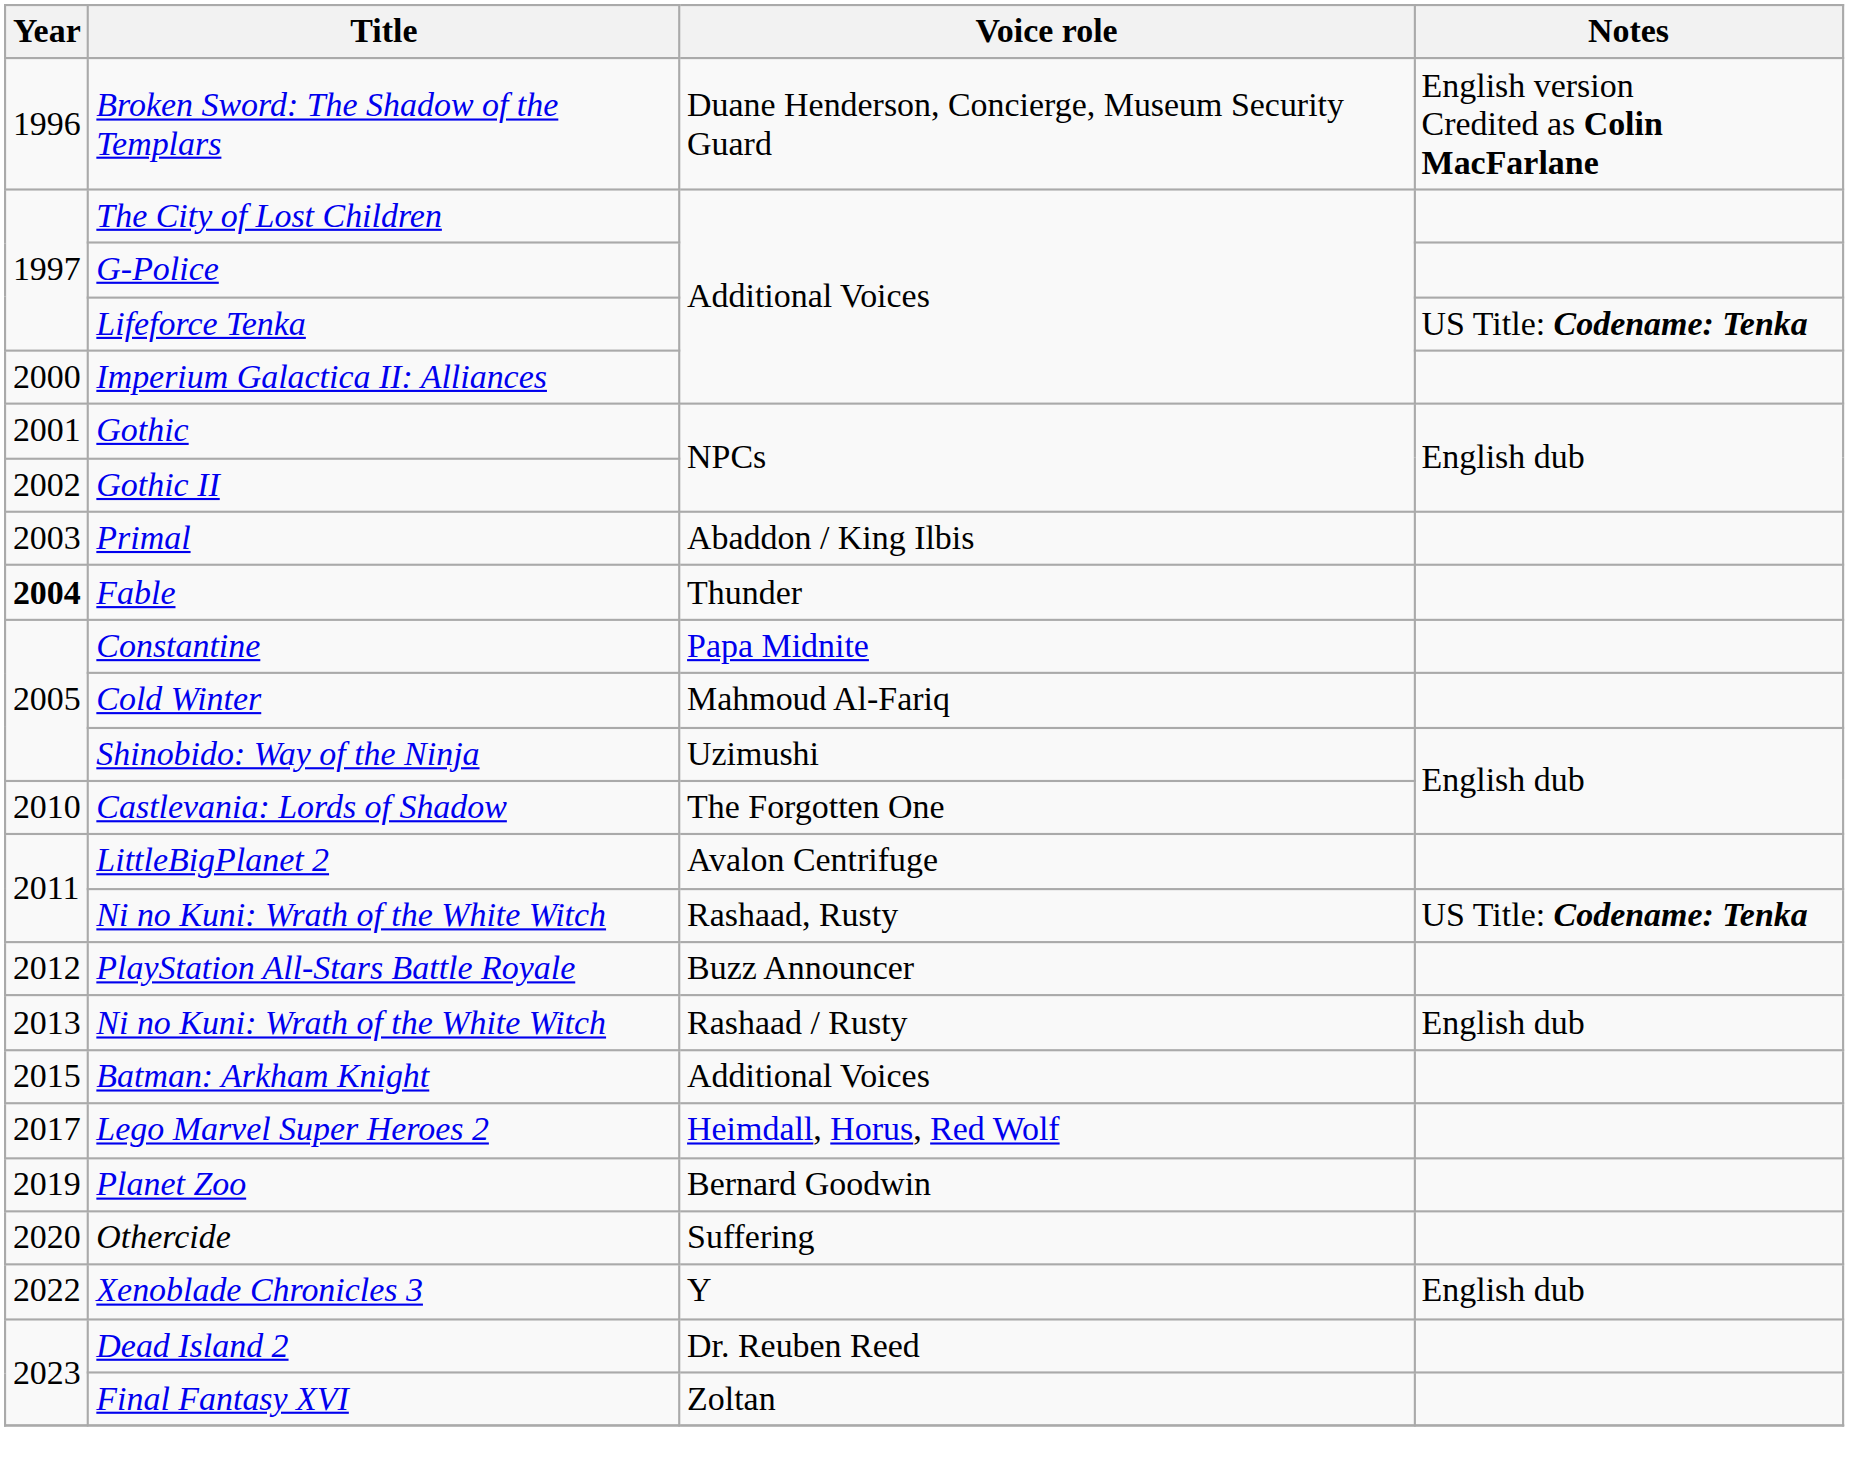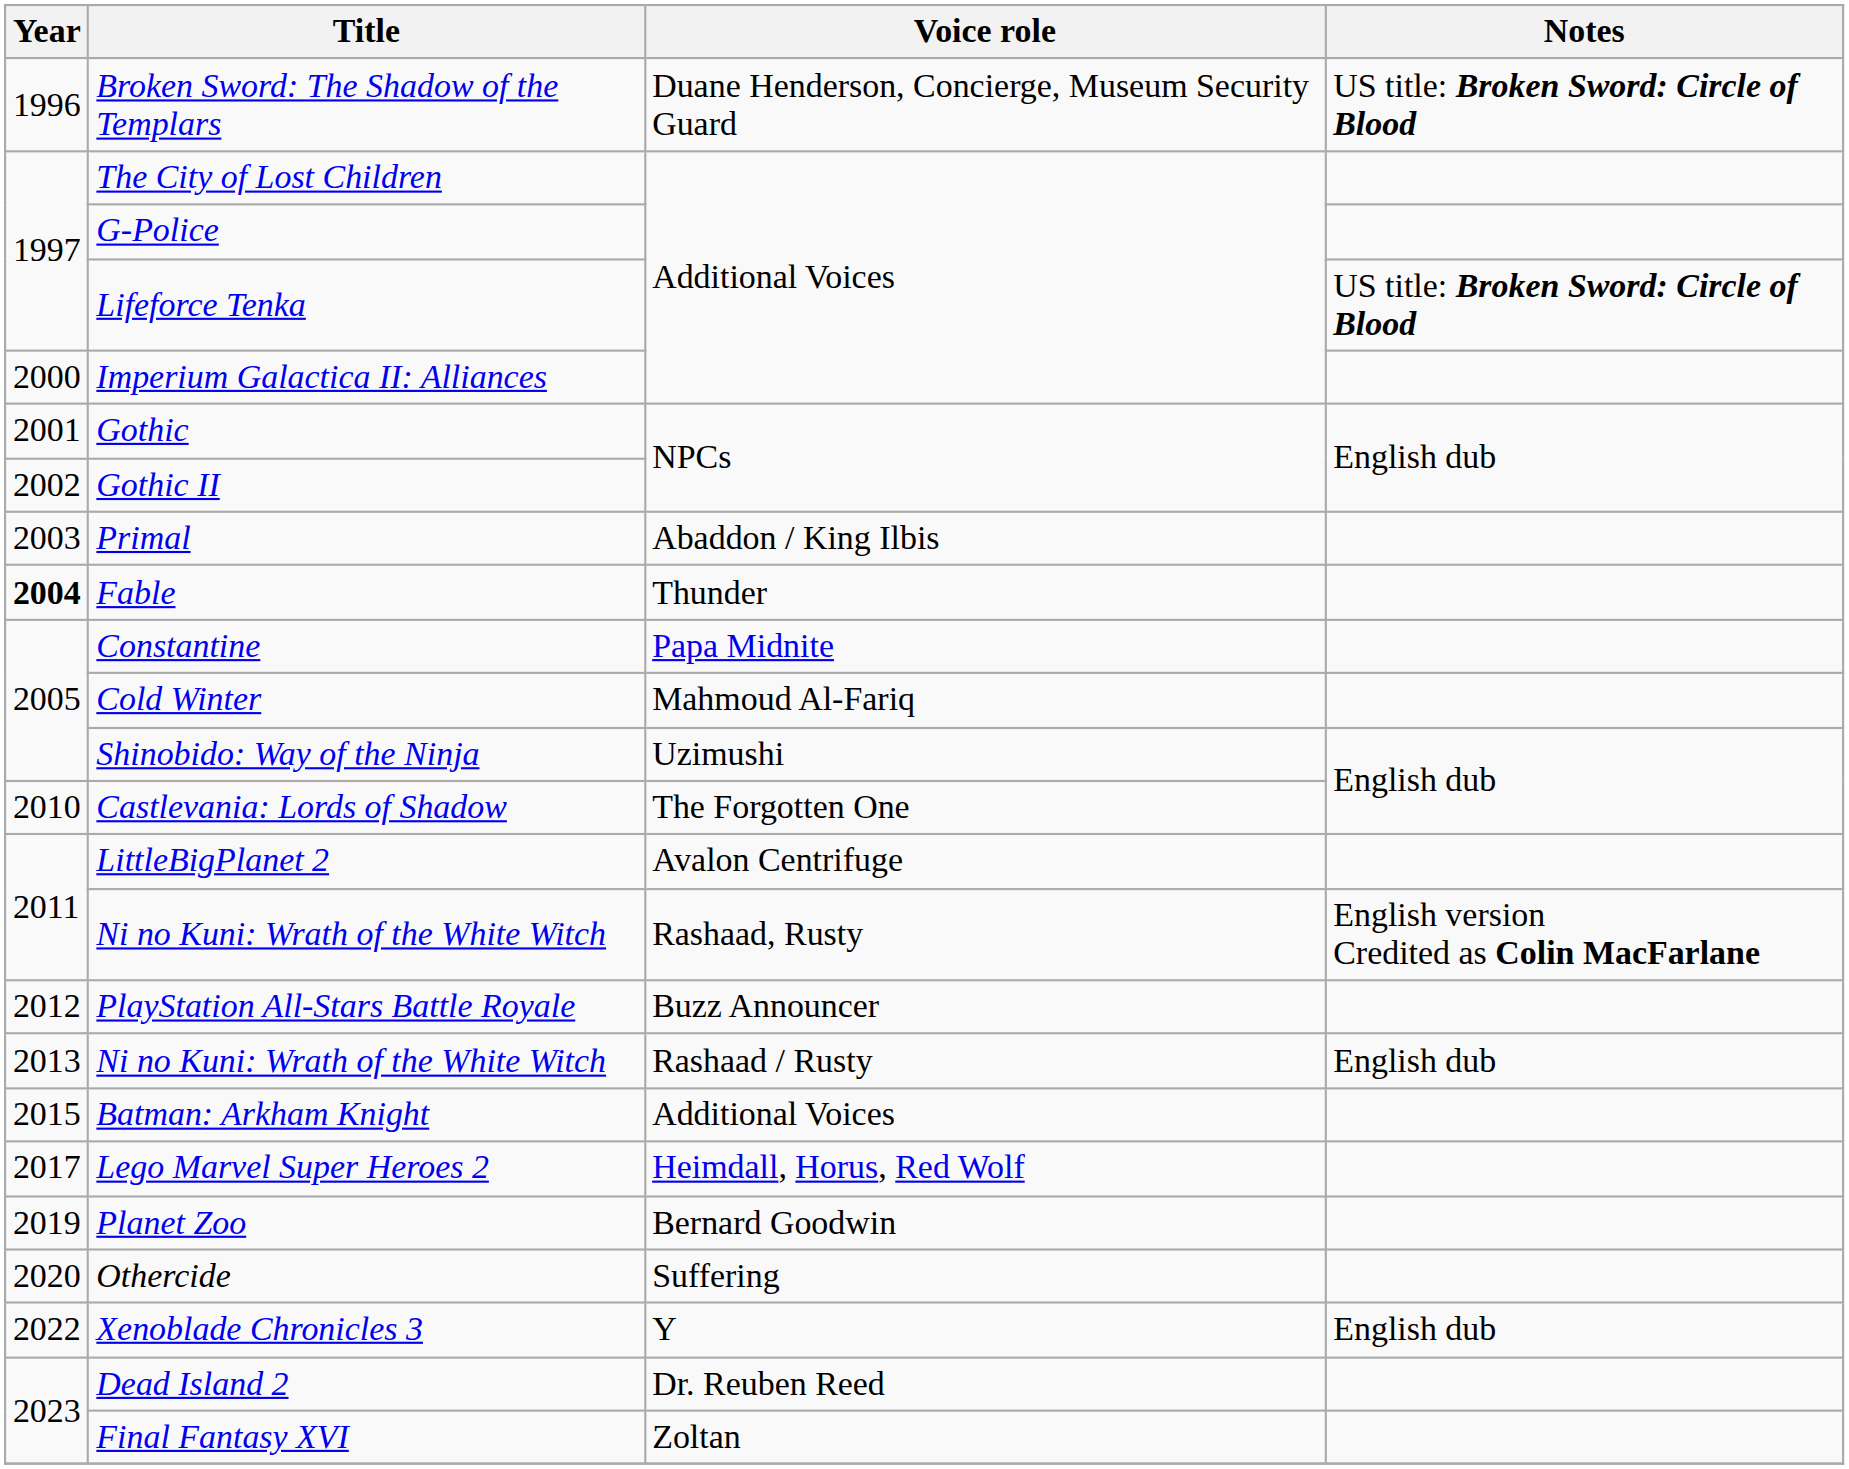Broken Sword: The Shadow of the Templars | Notes: English version Credited as Colin MacFarlane -> US title: Broken Sword: Circle of Blood
Lifeforce Tenka | Notes: US Title: Codename: Tenka -> US title: Broken Sword: Circle of Blood
Ni no Kuni: Wrath of the White Witch / Rashaad, Rusty | Notes: US Title: Codename: Tenka -> English version Credited as Colin MacFarlane
